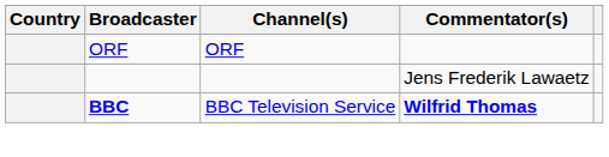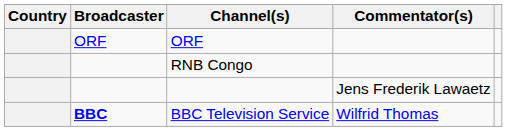+ row: RNB Congo
BBC Television Service | Commentator(s): bold -> normal
